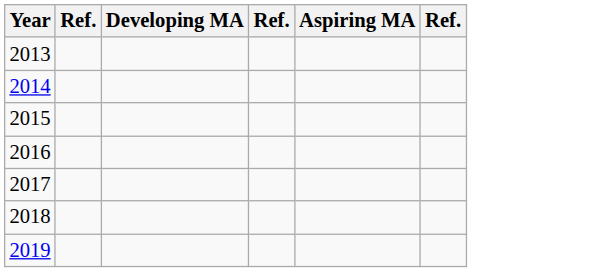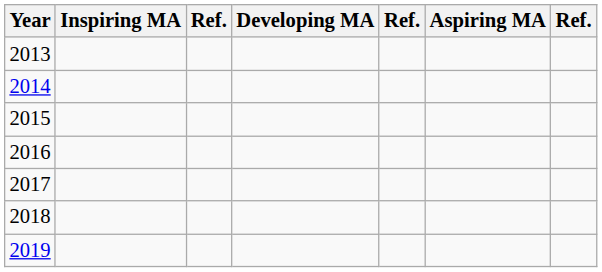+ column: Inspiring MA
